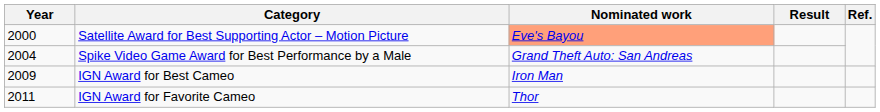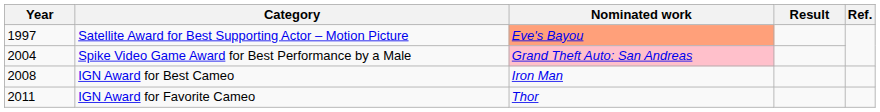Satellite Award for Best Supporting Actor – Motion Picture | Year: 2000 -> 1997
Spike Video Game Award for Best Performance by a Male | Nominated work: no background -> pink background
IGN Award for Best Cameo | Year: 2009 -> 2008
